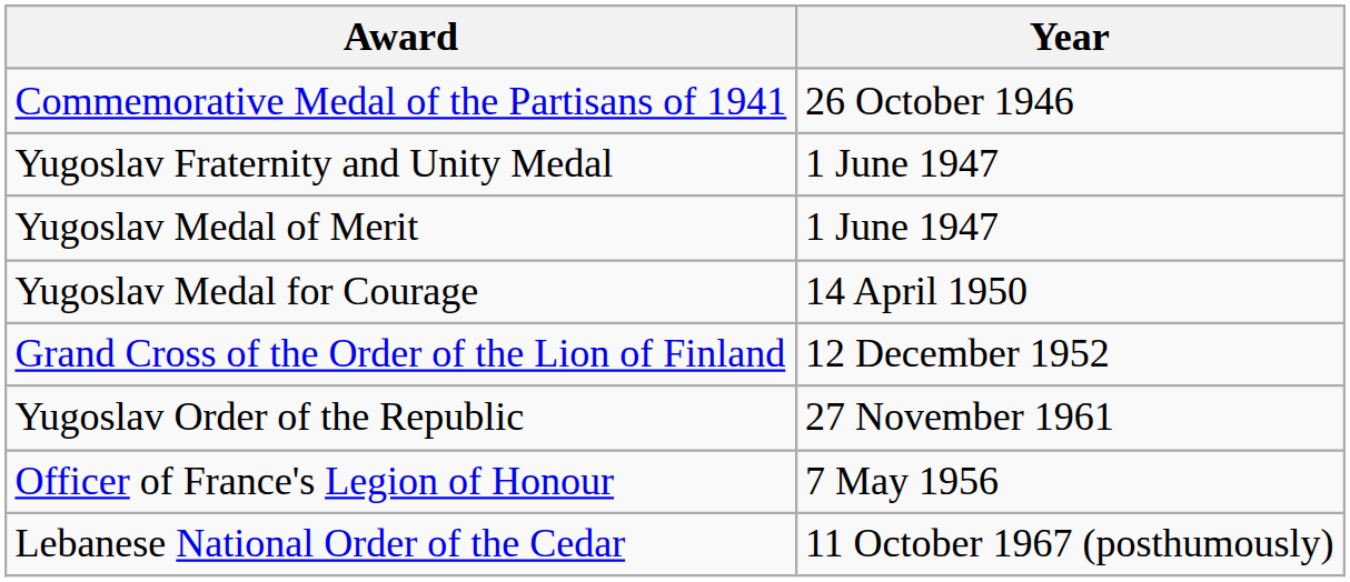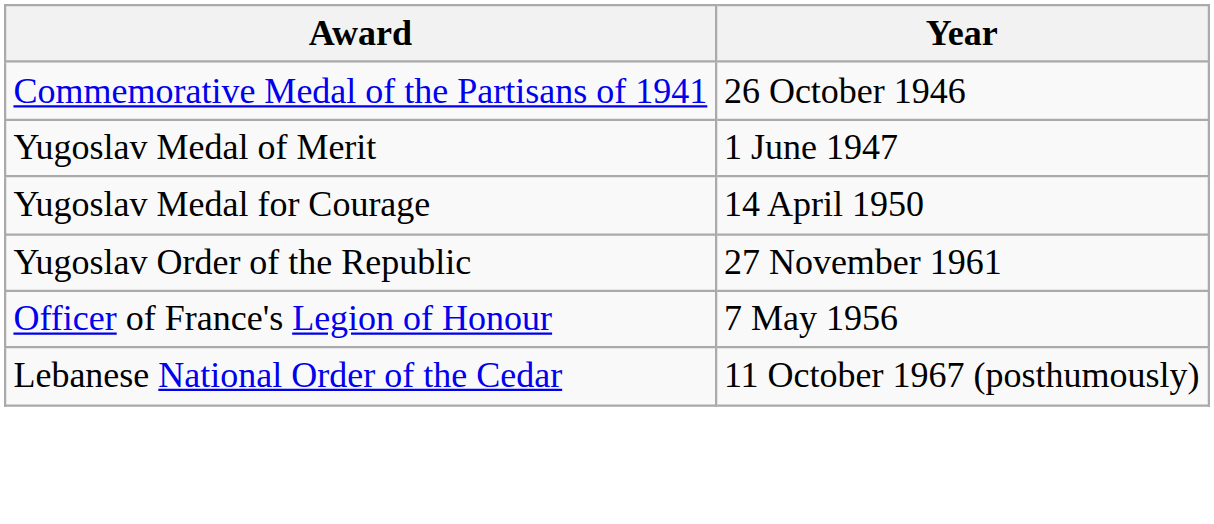- row: Yugoslav Fraternity and Unity Medal | 1 June 1947
- row: Grand Cross of the Order of the Lion of Finland | 12 December 1952
